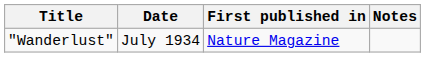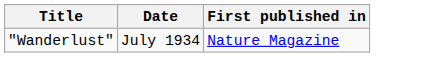- column: Notes
